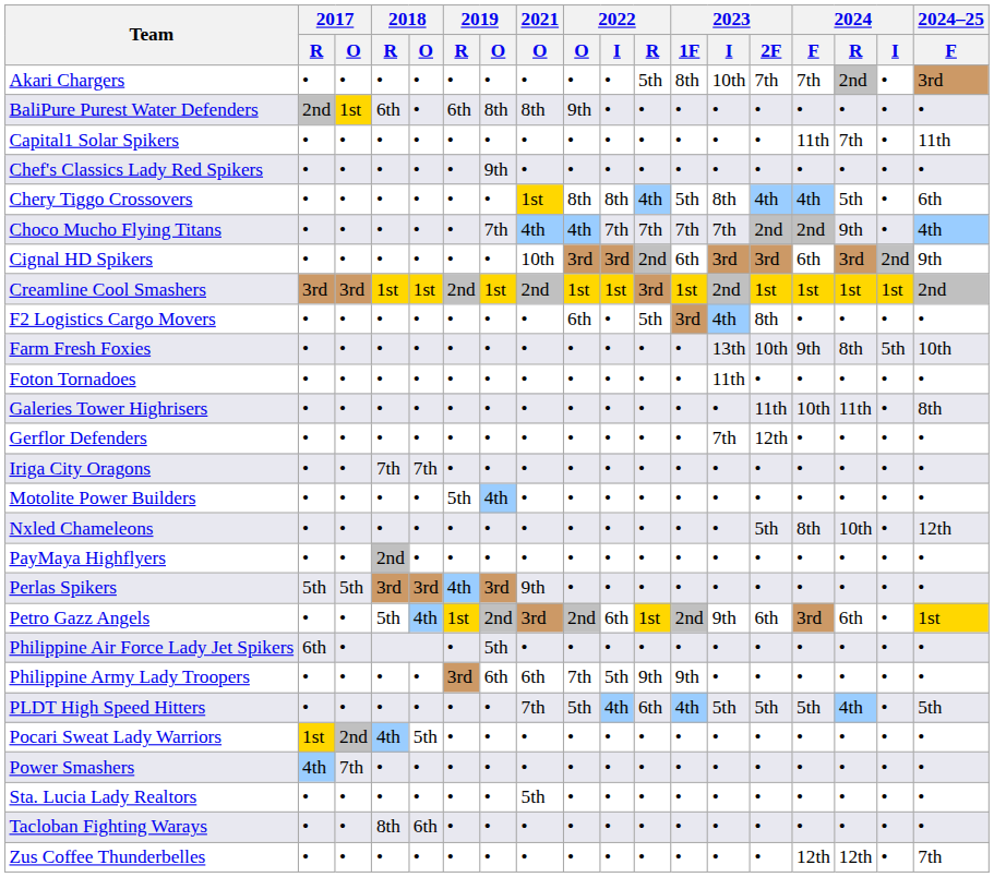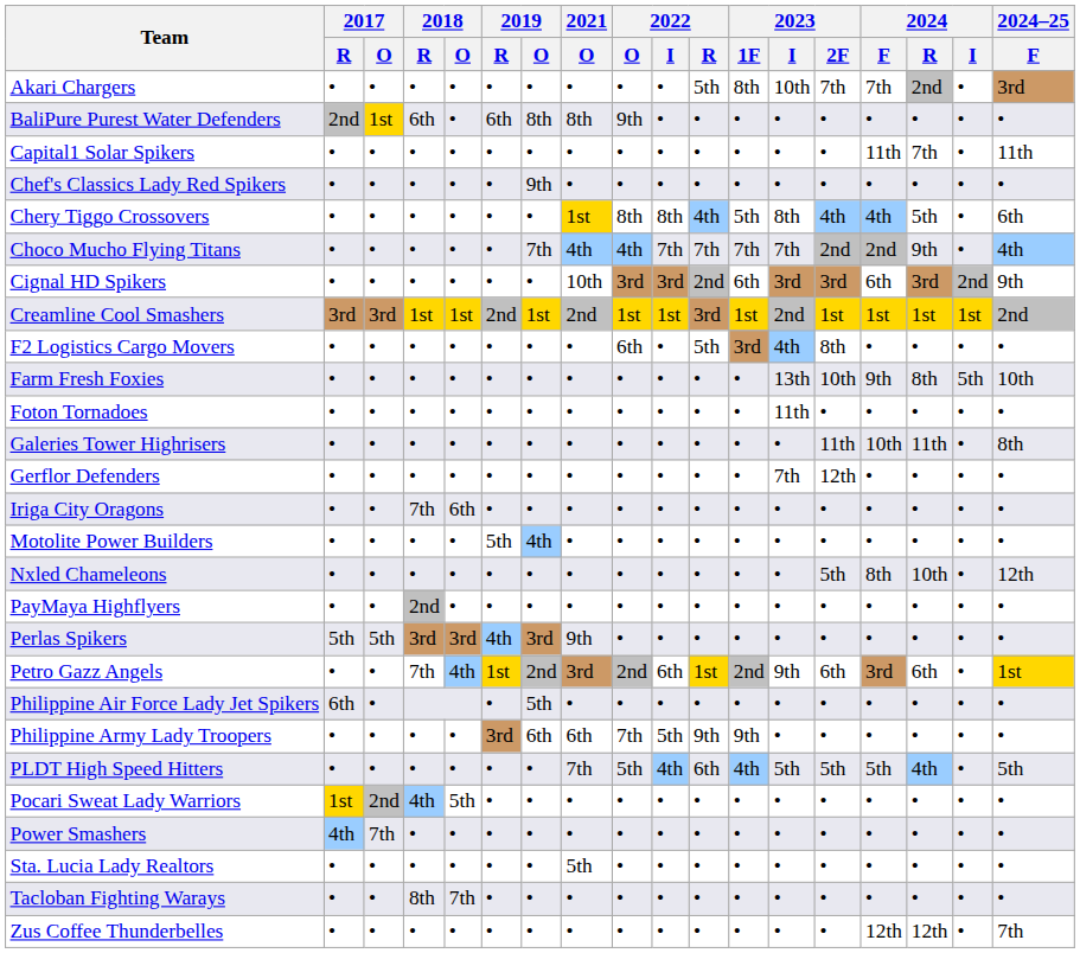Iriga City Oragons | 2018 / O: 7th -> 6th
Petro Gazz Angels | 2018 / R: 5th -> 7th
Tacloban Fighting Warays | 2018 / O: 6th -> 7th
